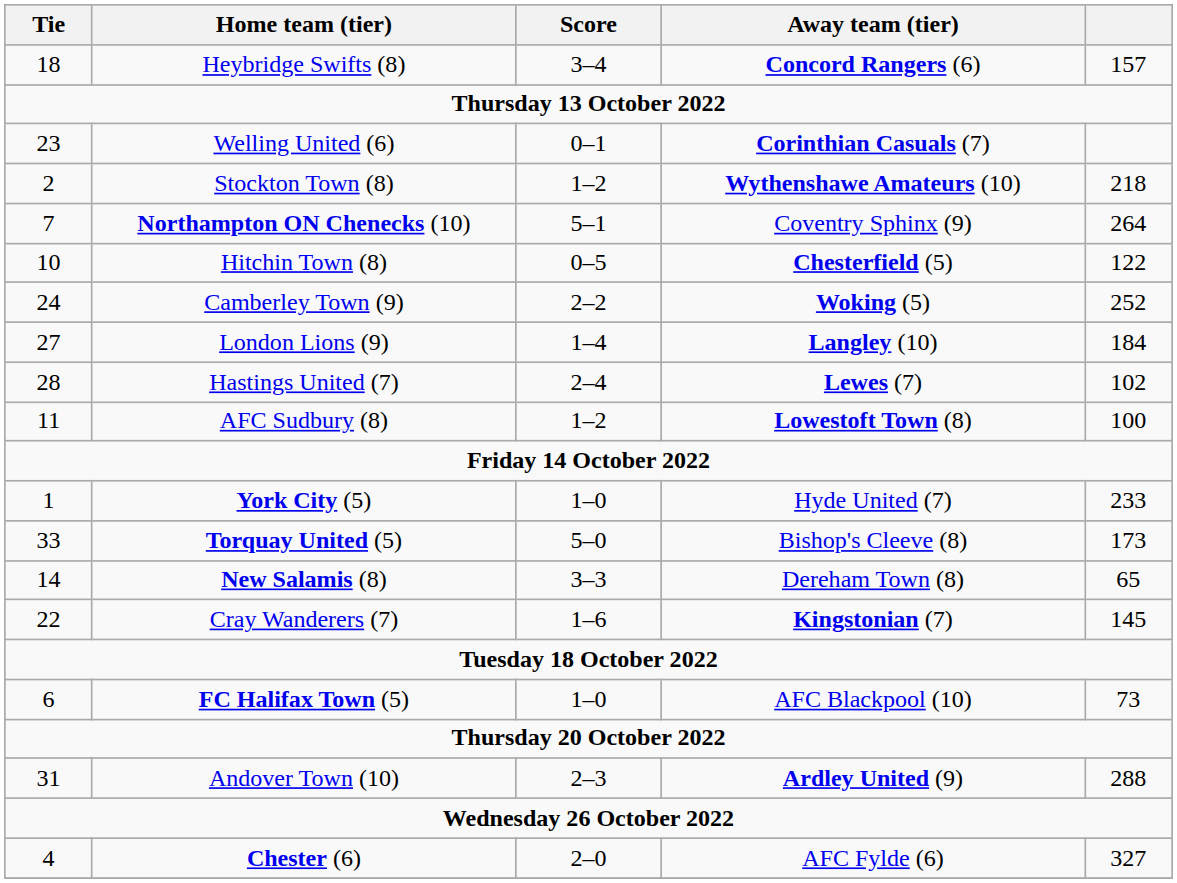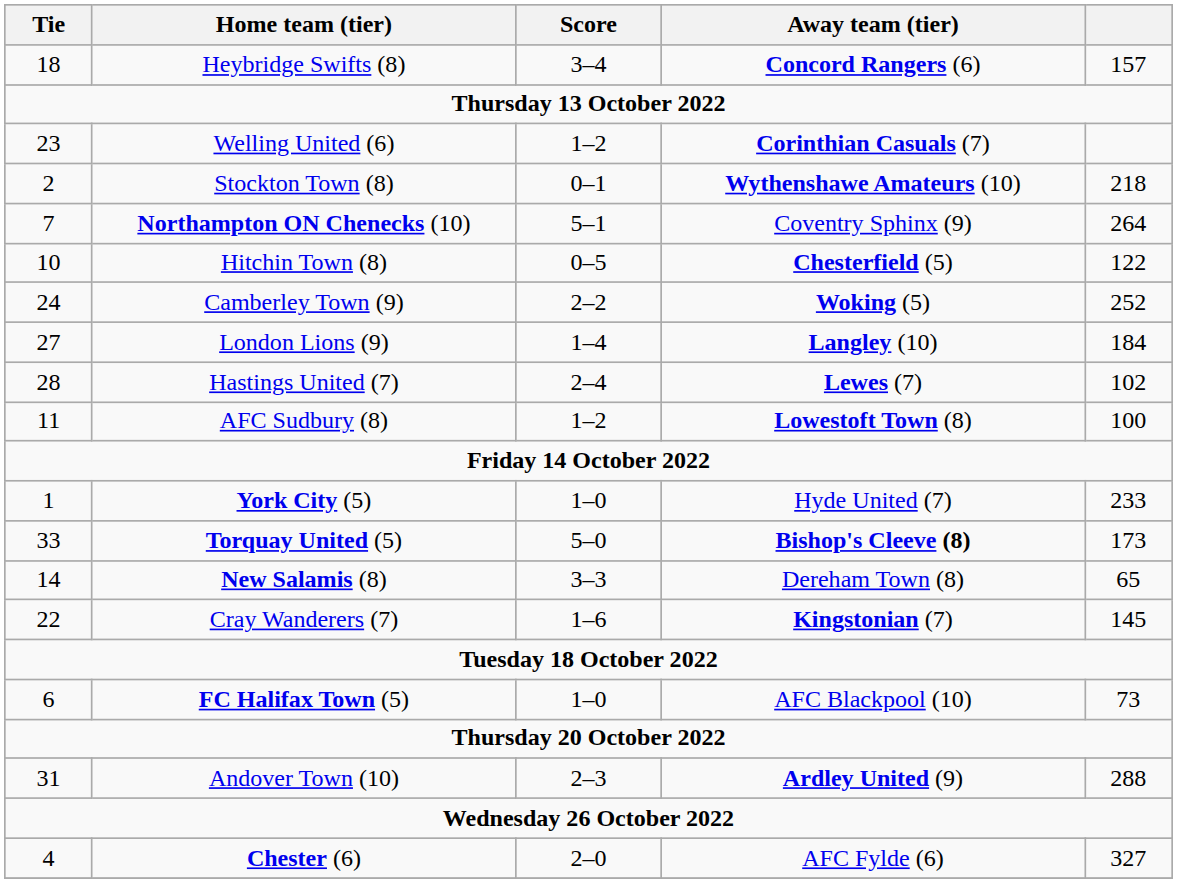Welling United (6) | Score: 0–1 -> 1–2
Stockton Town (8) | Score: 1–2 -> 0–1
Torquay United (5) | Away team (tier): normal -> bold
